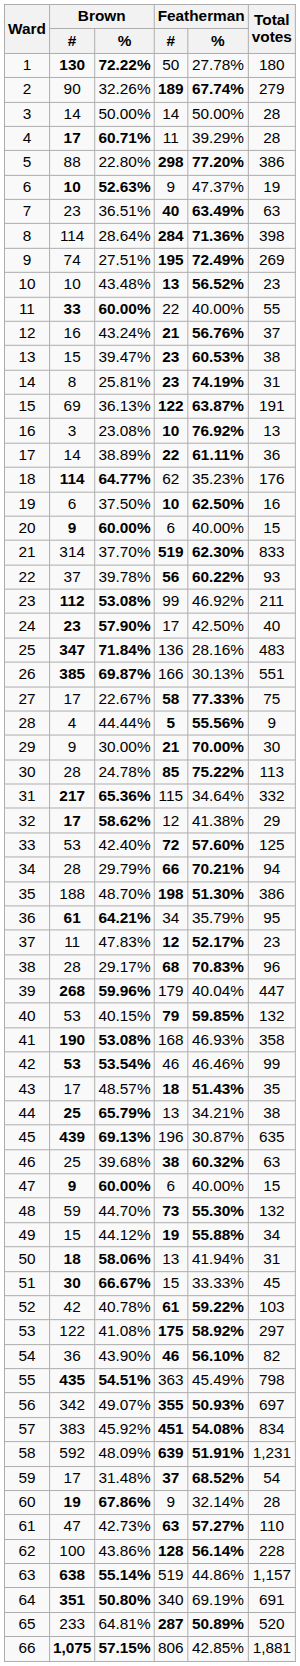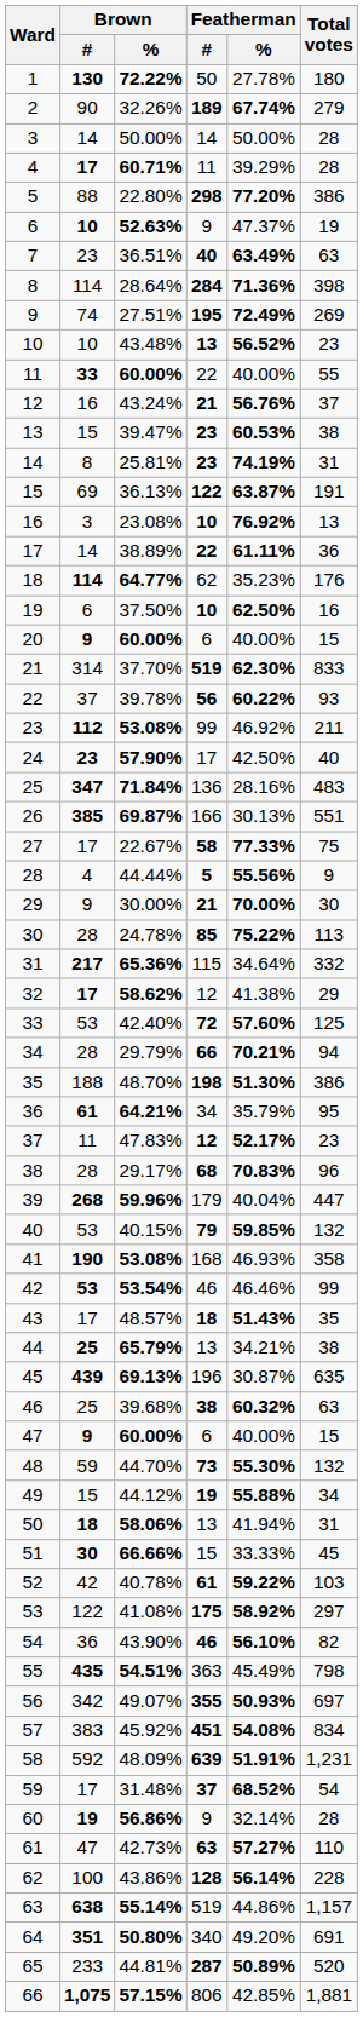51 | Brown / %: 66.67% -> 66.66%
60 | Brown / %: 67.86% -> 56.86%
64 | Featherman / %: 69.19% -> 49.20%
65 | Brown / %: 64.81% -> 44.81%
